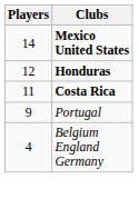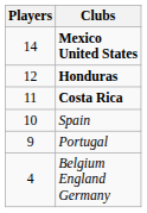+ row: 10 | Spain
